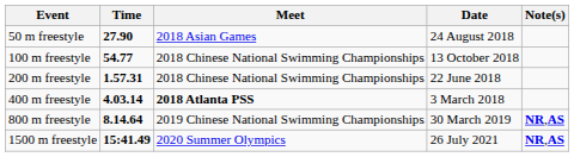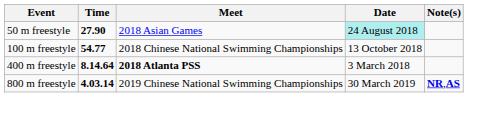50 m freestyle | Date: no background -> paleturquoise background
- row: 200 m freestyle | 1.57.31 | 2018 Chinese National Swimming Championships | 22 June 2018
400 m freestyle | Time: 4.03.14 -> 8.14.64
800 m freestyle | Time: 8.14.64 -> 4.03.14
- row: 1500 m freestyle | 15:41.49 | 2020 Summer Olympics | 26 July 2021 | NR,AS
